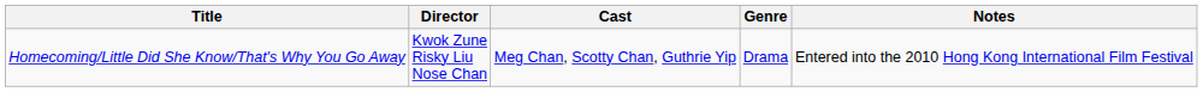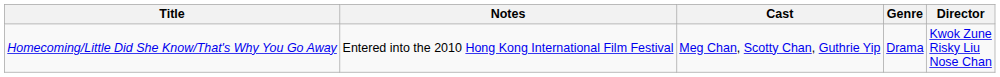columns swapped: Director <-> Notes
